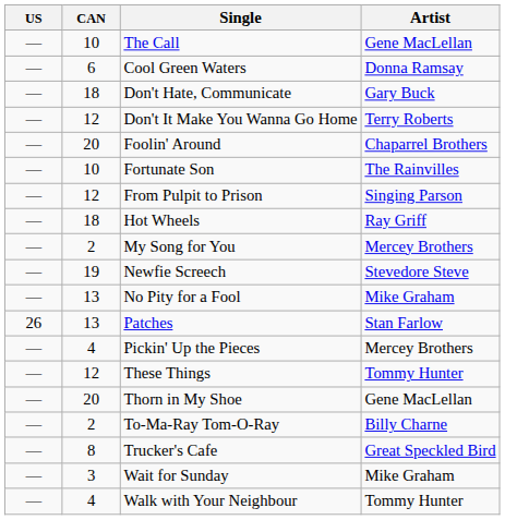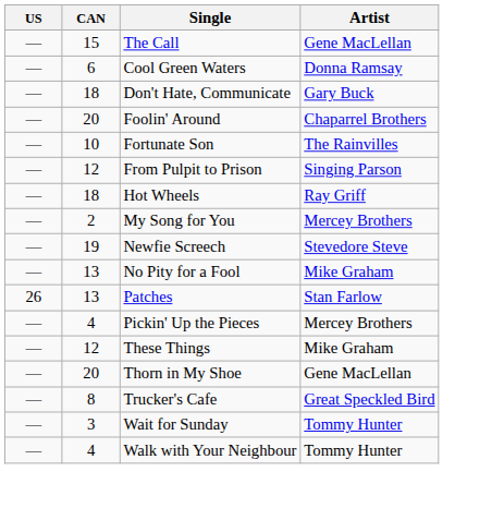The Call | CAN: 10 -> 15
- row: — | 12 | Don't It Make You Wanna Go Home | Terry Roberts
These Things | Artist: Tommy Hunter -> Mike Graham
- row: — | 2 | To-Ma-Ray Tom-O-Ray | Billy Charne
Wait for Sunday | Artist: Mike Graham -> Tommy Hunter
